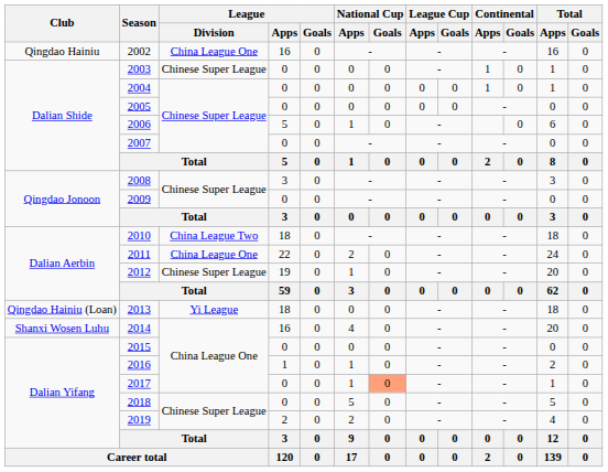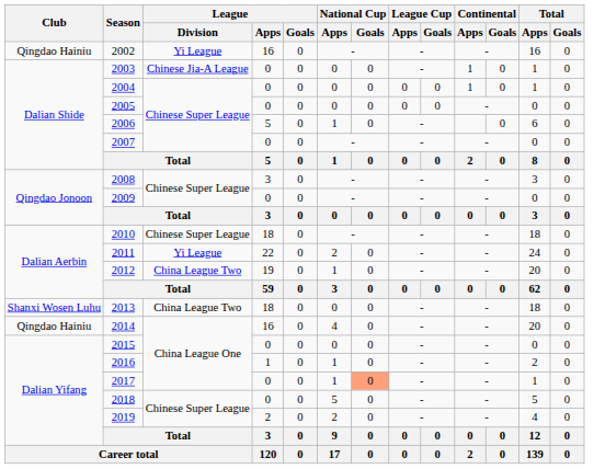2002 | League / Division: China League One -> Yi League
2003 | League / Division: Chinese Super League -> Chinese Jia-A League
2010 | League / Division: China League Two -> Chinese Super League
2011 | League / Division: China League One -> Yi League
2012 | League / Division: Chinese Super League -> China League Two
2013 | Club: Qingdao Hainiu (Loan) -> Shanxi Wosen Luhu
2013 | League / Division: Yi League -> China League Two
2014 | Club: Shanxi Wosen Luhu -> Qingdao Hainiu
